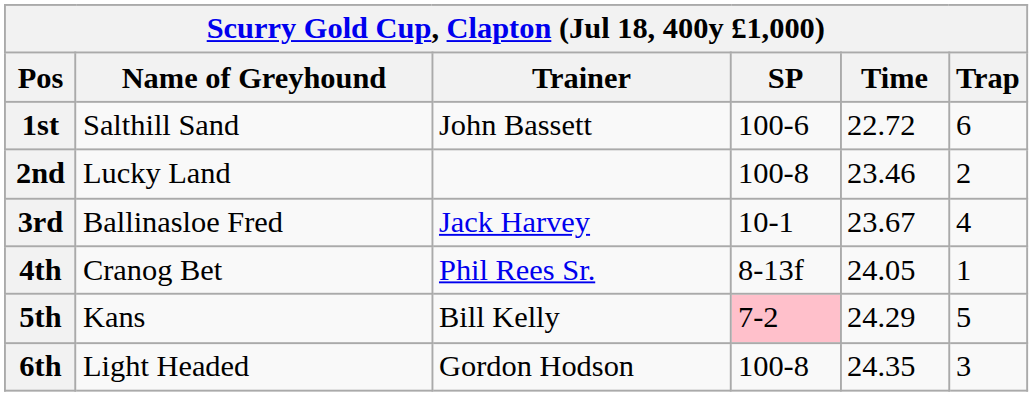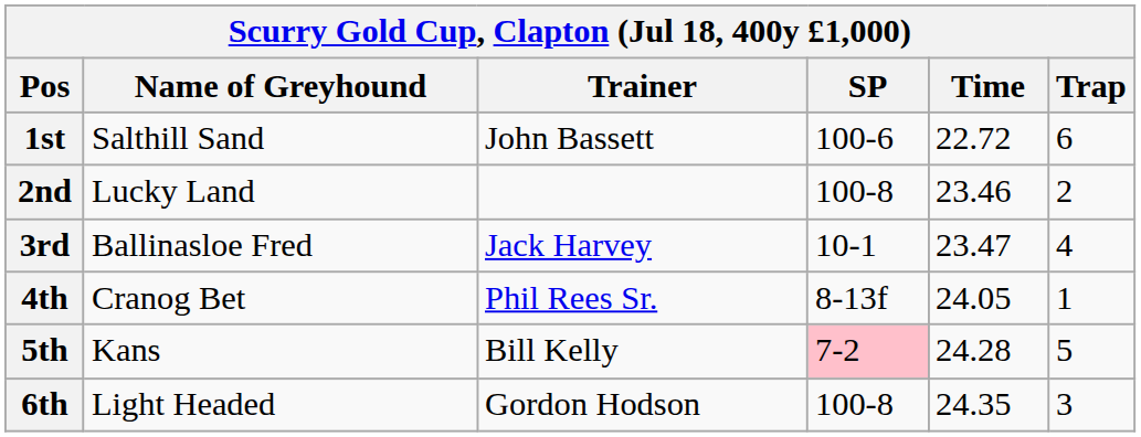3rd | Time: 23.67 -> 23.47
5th | Time: 24.29 -> 24.28
